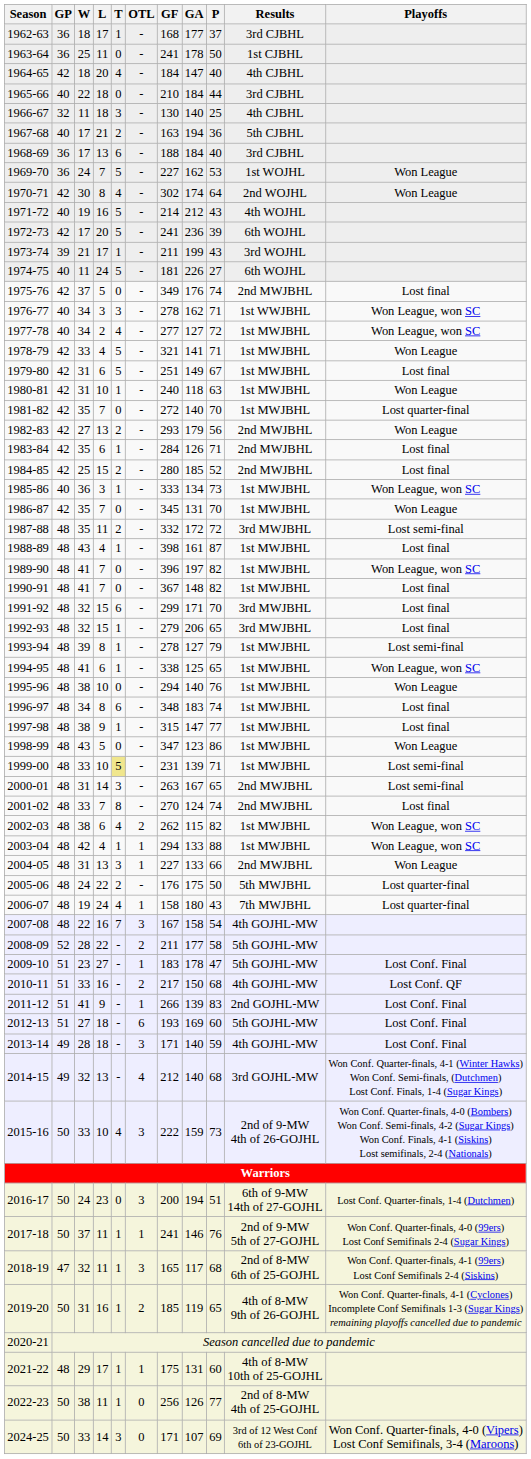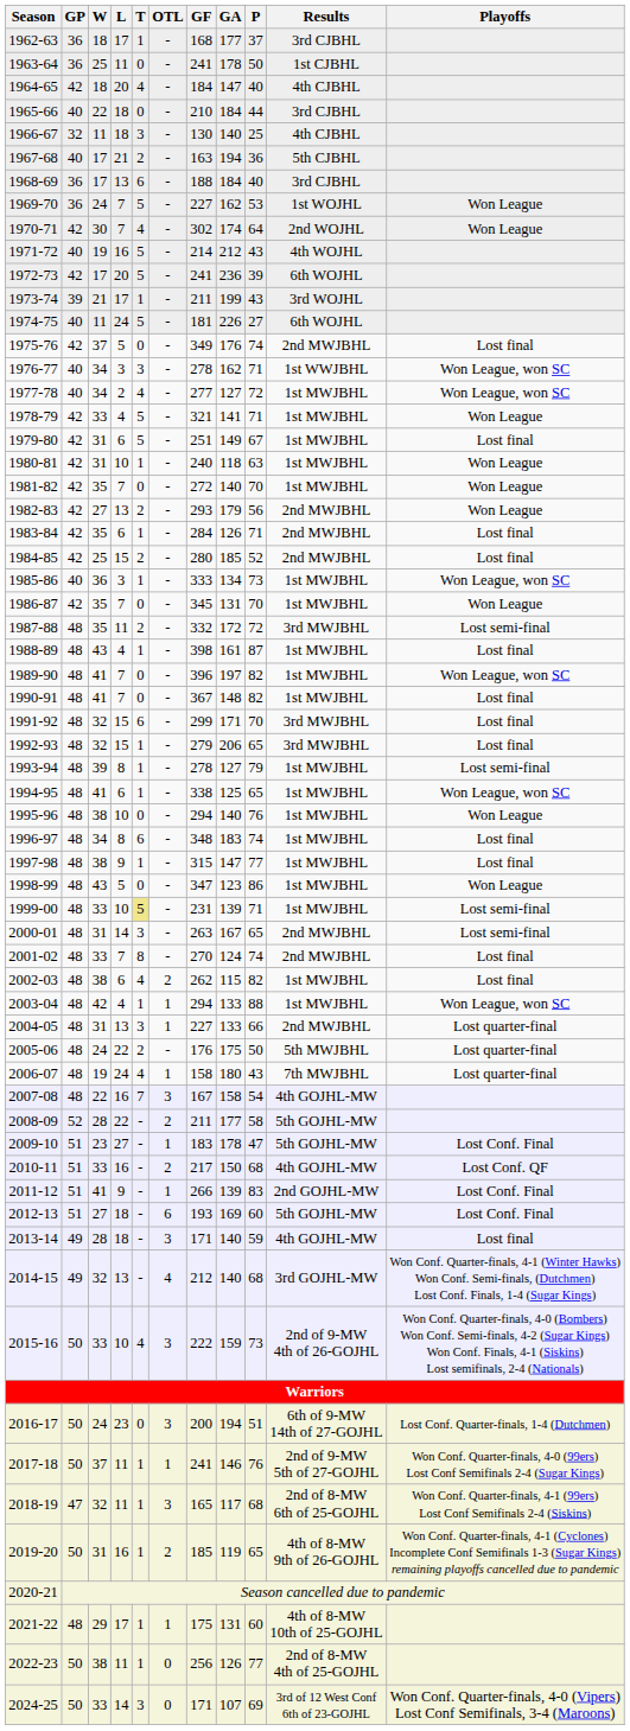1970-71 | L: 8 -> 7
1981-82 | Playoffs: Lost quarter-final -> Won League
2002-03 | Playoffs: Won League, won SC -> Lost final
2004-05 | Playoffs: Won League -> Lost quarter-final
2013-14 | Playoffs: Lost Conf. Final -> Lost final
